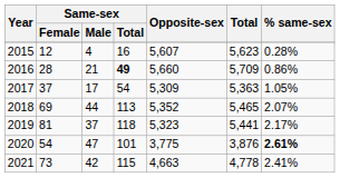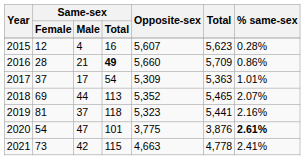2017 | % same-sex: 1.05% -> 1.01%
2019 | % same-sex: 2.17% -> 2.16%
